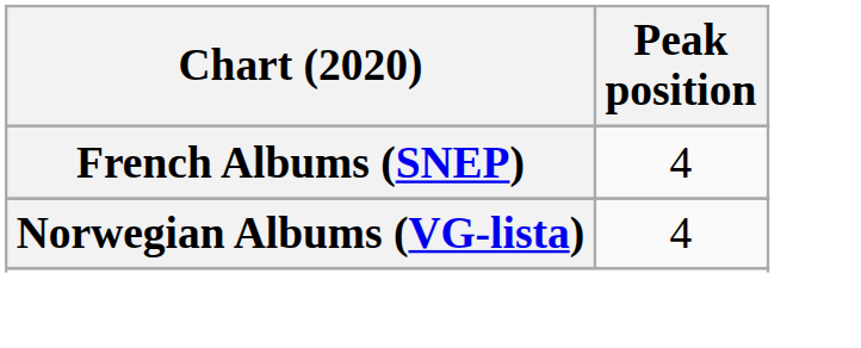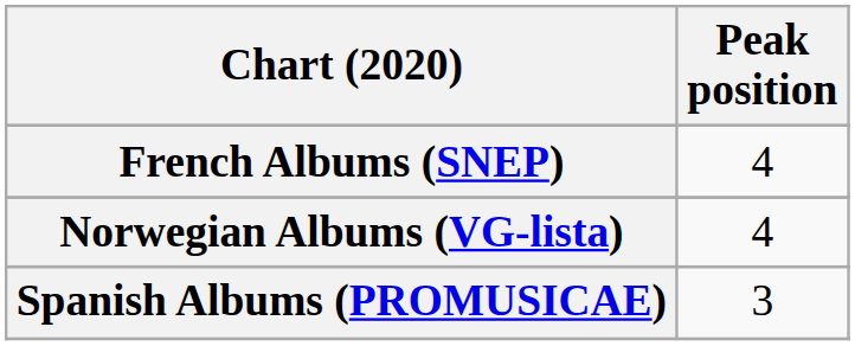+ row: Spanish Albums (PROMUSICAE) | 3
